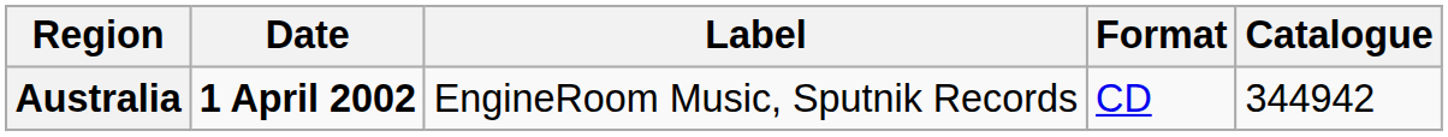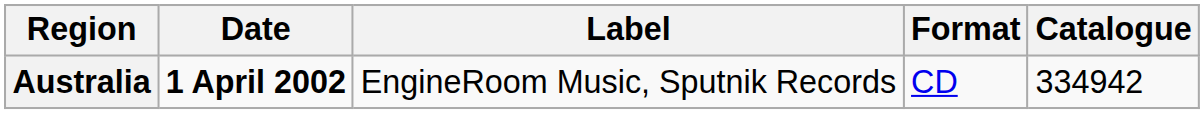Australia | Catalogue: 344942 -> 334942
